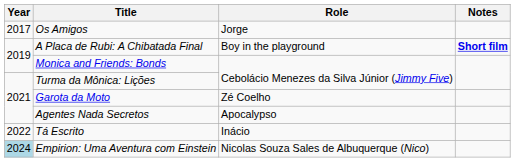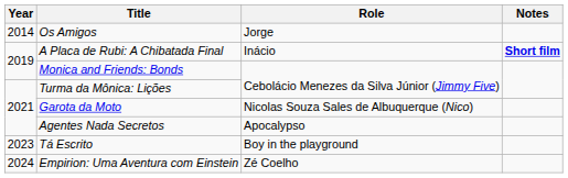Os Amigos | Year: 2017 -> 2014
A Placa de Rubi: A Chibatada Final | Role: Boy in the playground -> Inácio
Garota da Moto | Role: Zé Coelho -> Nicolas Souza Sales de Albuquerque (Nico)
Tá Escrito | Year: 2022 -> 2023
Tá Escrito | Role: Inácio -> Boy in the playground
Empirion: Uma Aventura com Einstein | Year: lightblue background -> no background
Empirion: Uma Aventura com Einstein | Role: Nicolas Souza Sales de Albuquerque (Nico) -> Zé Coelho
